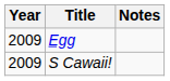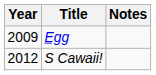S Cawaii! | Year: 2009 -> 2012
